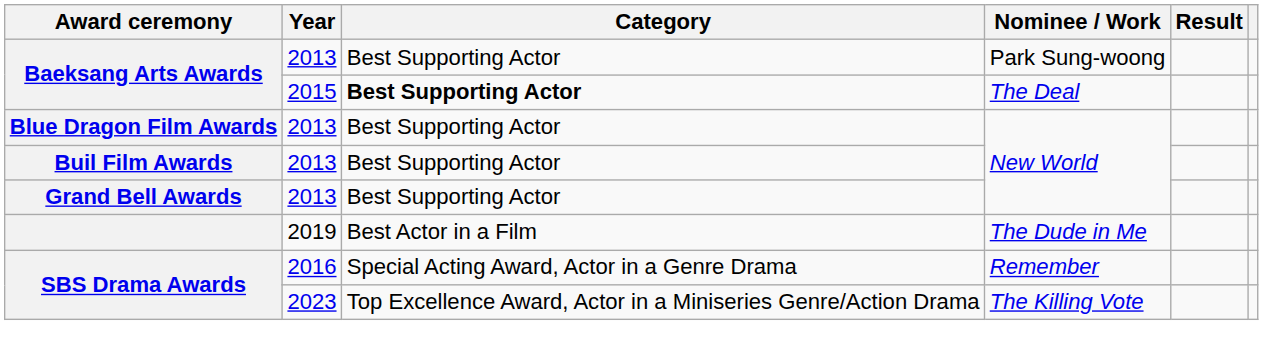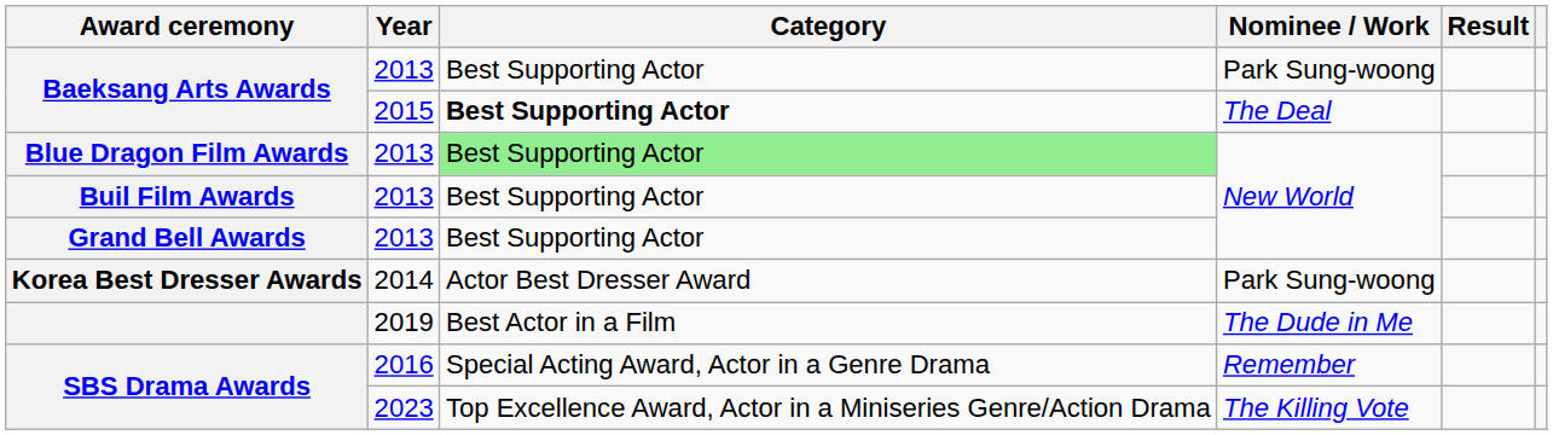Blue Dragon Film Awards | Category: no background -> lightgreen background
+ row: Korea Best Dresser Awards | 2014 | Actor Best Dresser Award | Park Sung-woong
